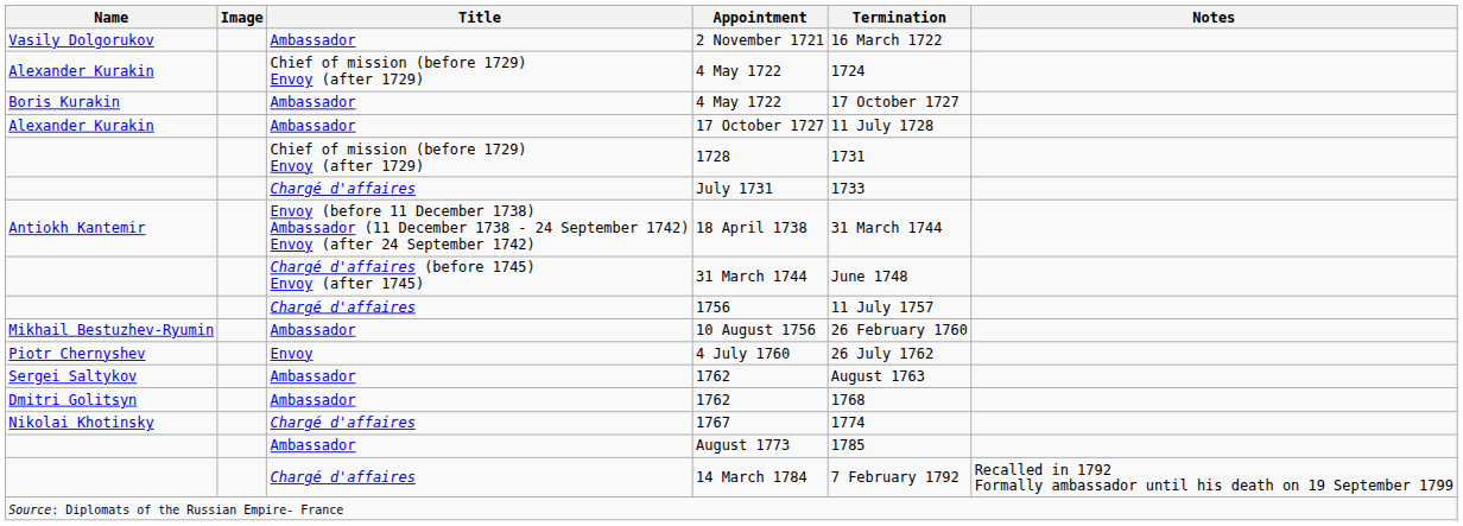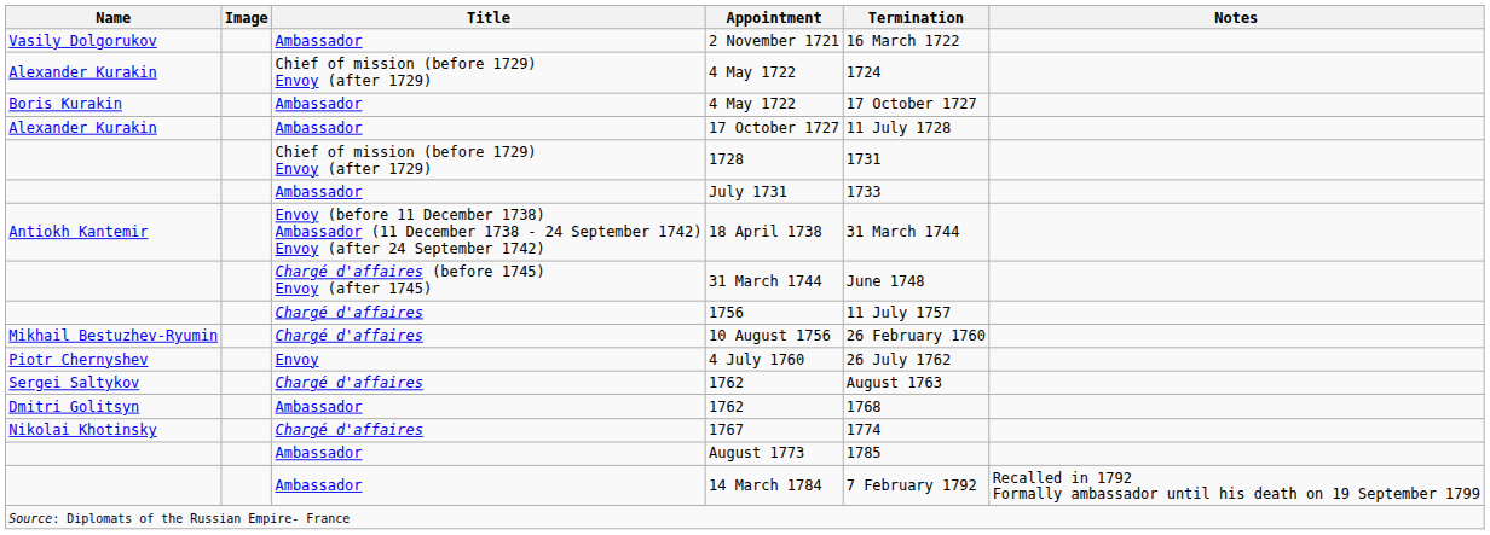July 1731 | Title: Chargé d'affaires -> Ambassador
10 August 1756 | Title: Ambassador -> Chargé d'affaires
Sergei Saltykov / 1762 | Title: Ambassador -> Chargé d'affaires
14 March 1784 | Title: Chargé d'affaires -> Ambassador
